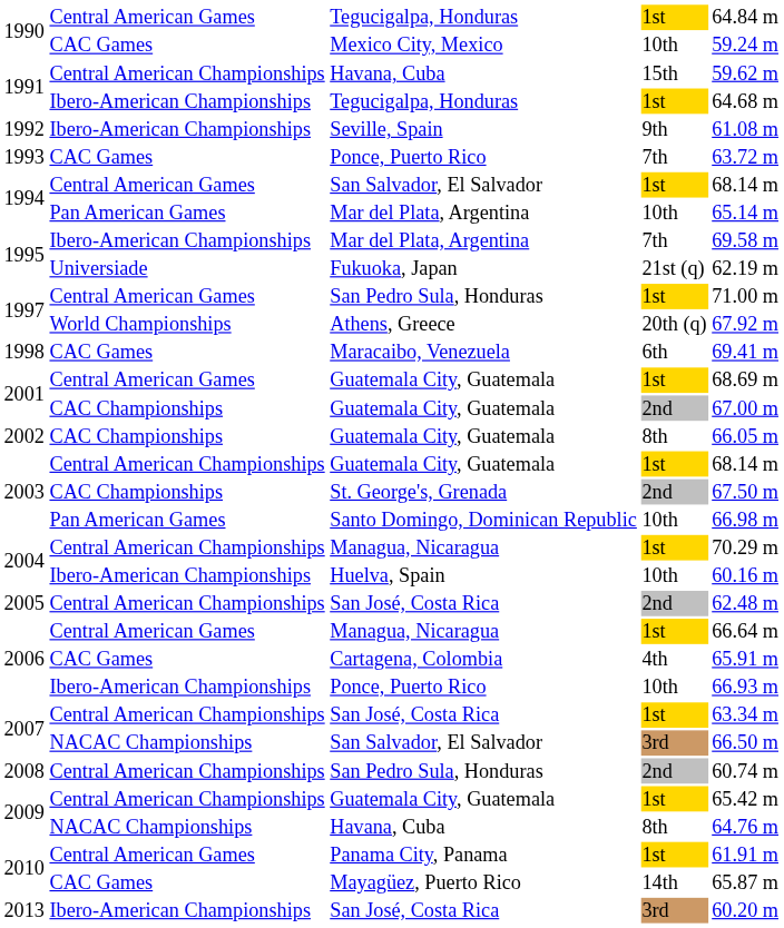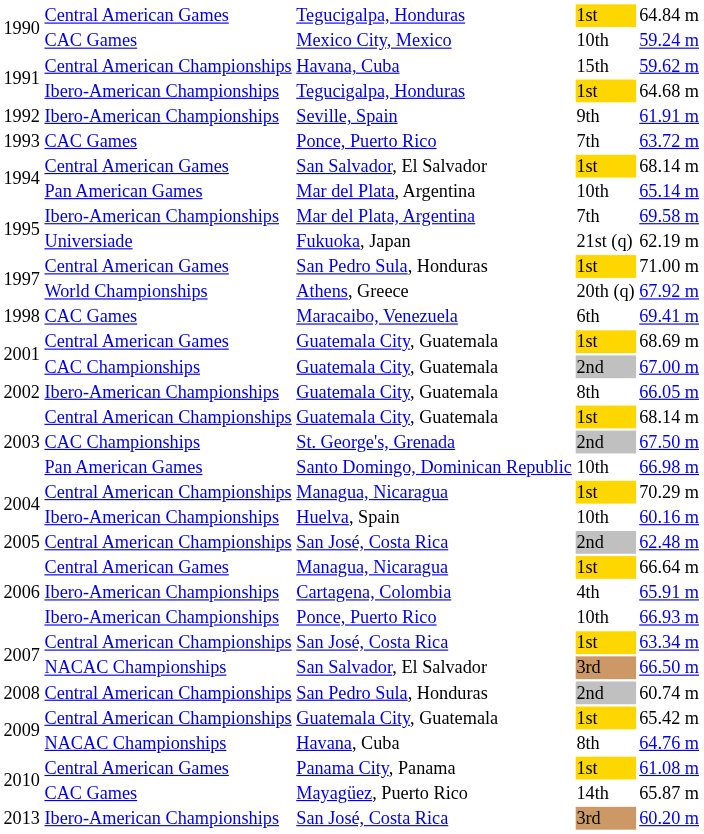Seville, Spain | column 5: 61.08 m -> 61.91 m
2002 / Guatemala City, Guatemala | column 2: CAC Championships -> Ibero-American Championships
Cartagena, Colombia | column 2: CAC Games -> Ibero-American Championships
Panama City, Panama | column 5: 61.91 m -> 61.08 m
